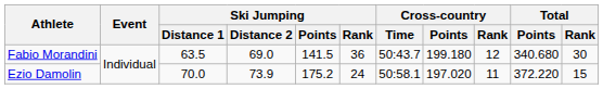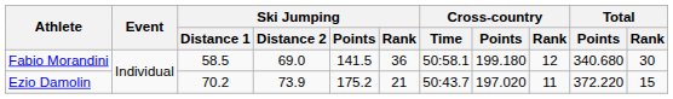Fabio Morandini | Ski Jumping / Distance 1: 63.5 -> 58.5
Fabio Morandini | Cross-country / Time: 50:43.7 -> 50:58.1
Ezio Damolin | Ski Jumping / Distance 1: 70.0 -> 70.2
Ezio Damolin | Ski Jumping / Rank: 24 -> 21
Ezio Damolin | Cross-country / Time: 50:58.1 -> 50:43.7
